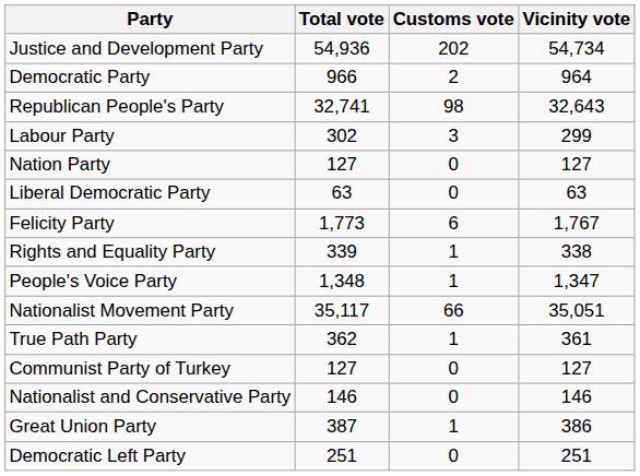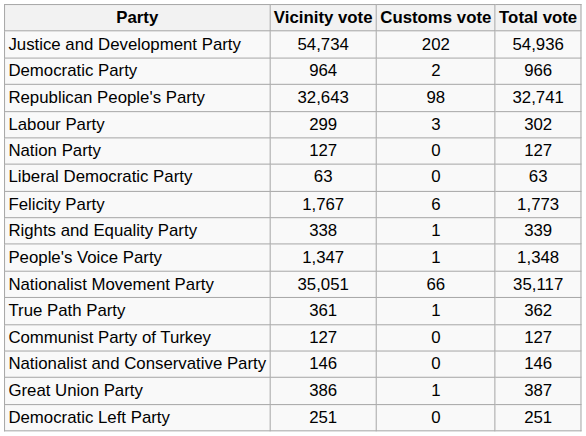columns swapped: Vicinity vote <-> Total vote
